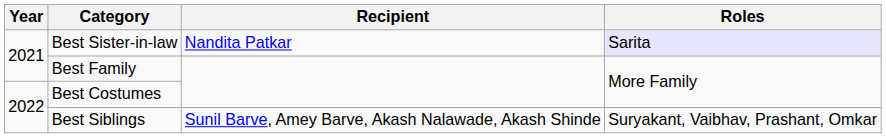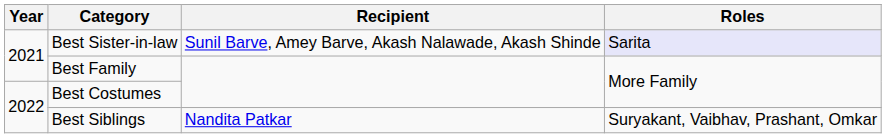Best Sister-in-law | Recipient: Nandita Patkar -> Sunil Barve, Amey Barve, Akash Nalawade, Akash Shinde
Best Siblings | Recipient: Sunil Barve, Amey Barve, Akash Nalawade, Akash Shinde -> Nandita Patkar
